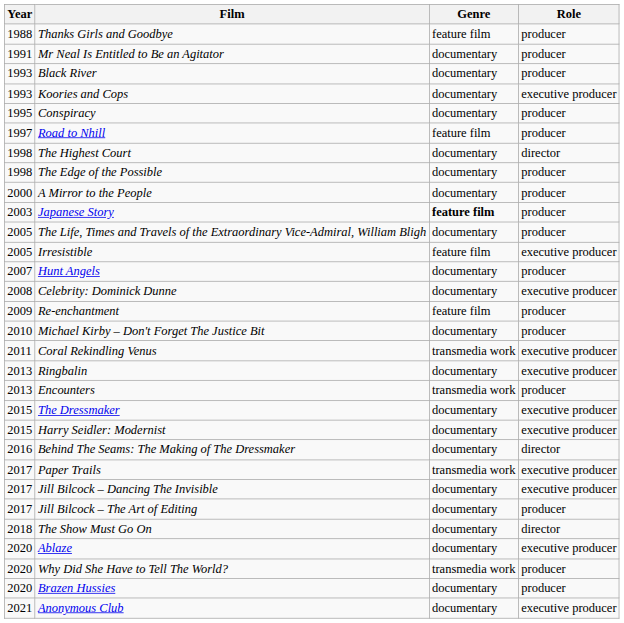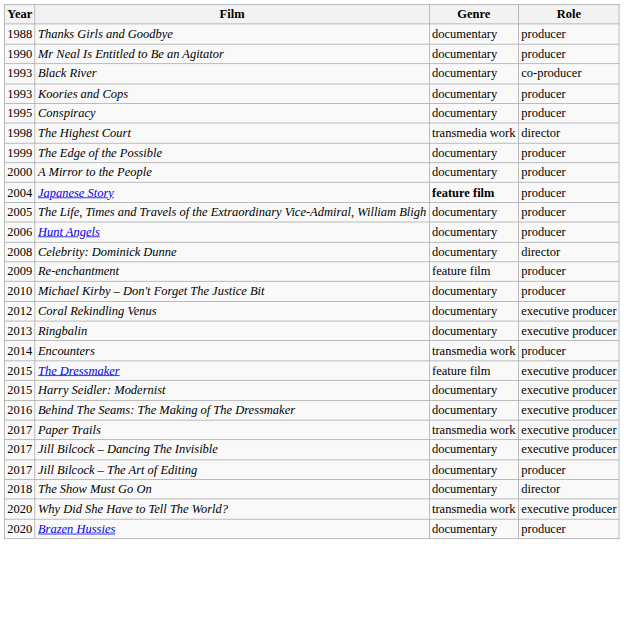Thanks Girls and Goodbye | Genre: feature film -> documentary
Mr Neal Is Entitled to Be an Agitator | Year: 1991 -> 1990
Black River | Role: producer -> co-producer
Koories and Cops | Role: executive producer -> producer
- row: 1997 | Road to Nhill | feature film | producer
The Highest Court | Genre: documentary -> transmedia work
The Edge of the Possible | Year: 1998 -> 1999
Japanese Story | Year: 2003 -> 2004
- row: 2005 | Irresistible | feature film | executive producer
Hunt Angels | Year: 2007 -> 2006
Celebrity: Dominick Dunne | Role: executive producer -> director
Coral Rekindling Venus | Year: 2011 -> 2012
Coral Rekindling Venus | Genre: transmedia work -> documentary
Encounters | Year: 2013 -> 2014
The Dressmaker | Genre: documentary -> feature film
Behind The Seams: The Making of The Dressmaker | Role: director -> executive producer
- row: 2020 | Ablaze | documentary | executive producer
Why Did She Have to Tell The World? | Role: producer -> executive producer
- row: 2021 | Anonymous Club | documentary | executive producer
